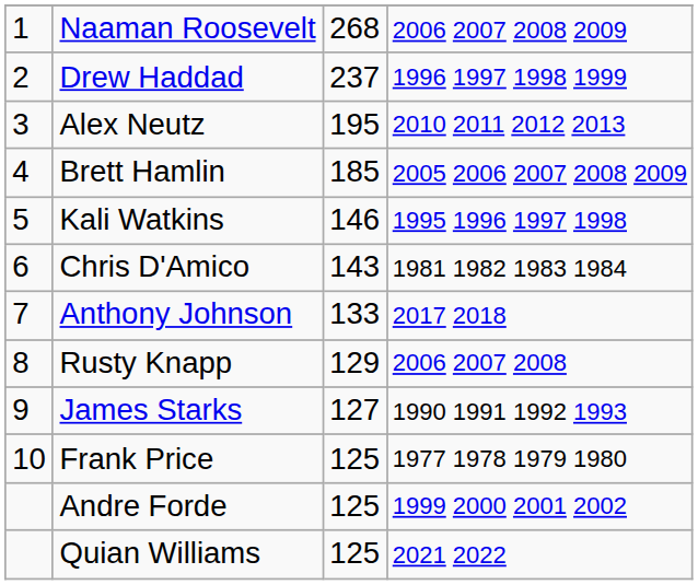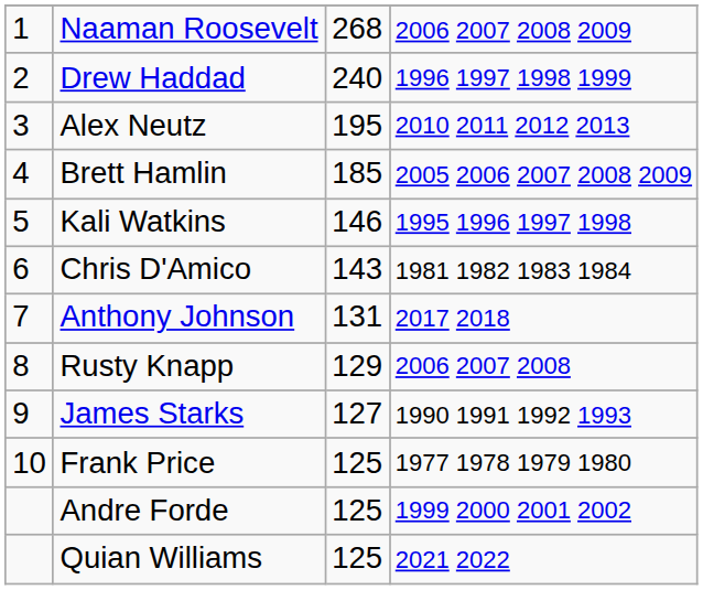Drew Haddad | column 3: 237 -> 240
Anthony Johnson | column 3: 133 -> 131
